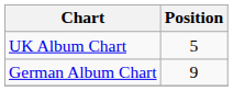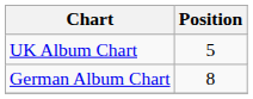German Album Chart | Position: 9 -> 8
